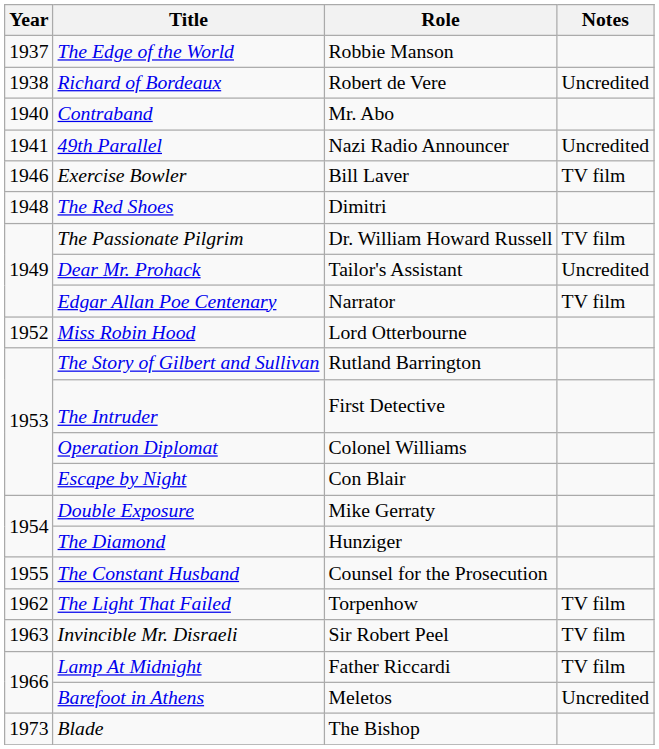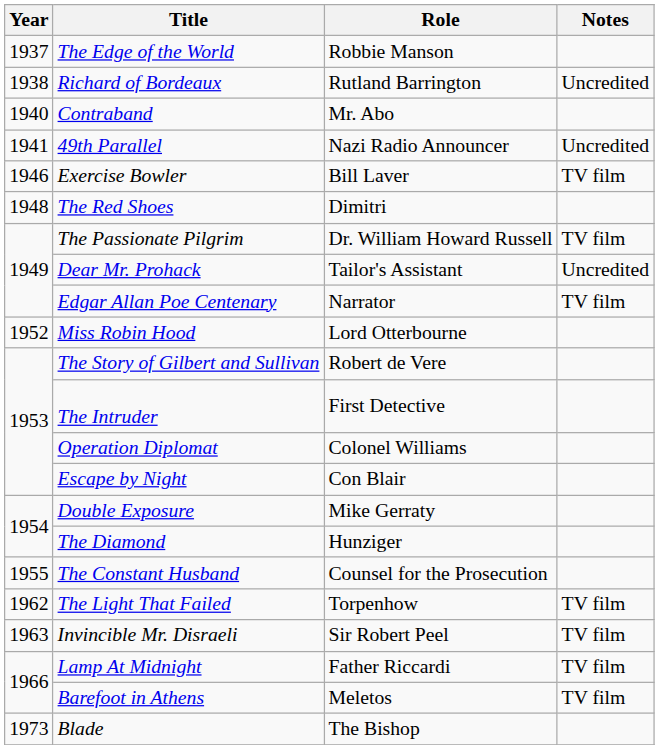Richard of Bordeaux | Role: Robert de Vere -> Rutland Barrington
The Story of Gilbert and Sullivan | Role: Rutland Barrington -> Robert de Vere
Barefoot in Athens | Notes: Uncredited -> TV film
